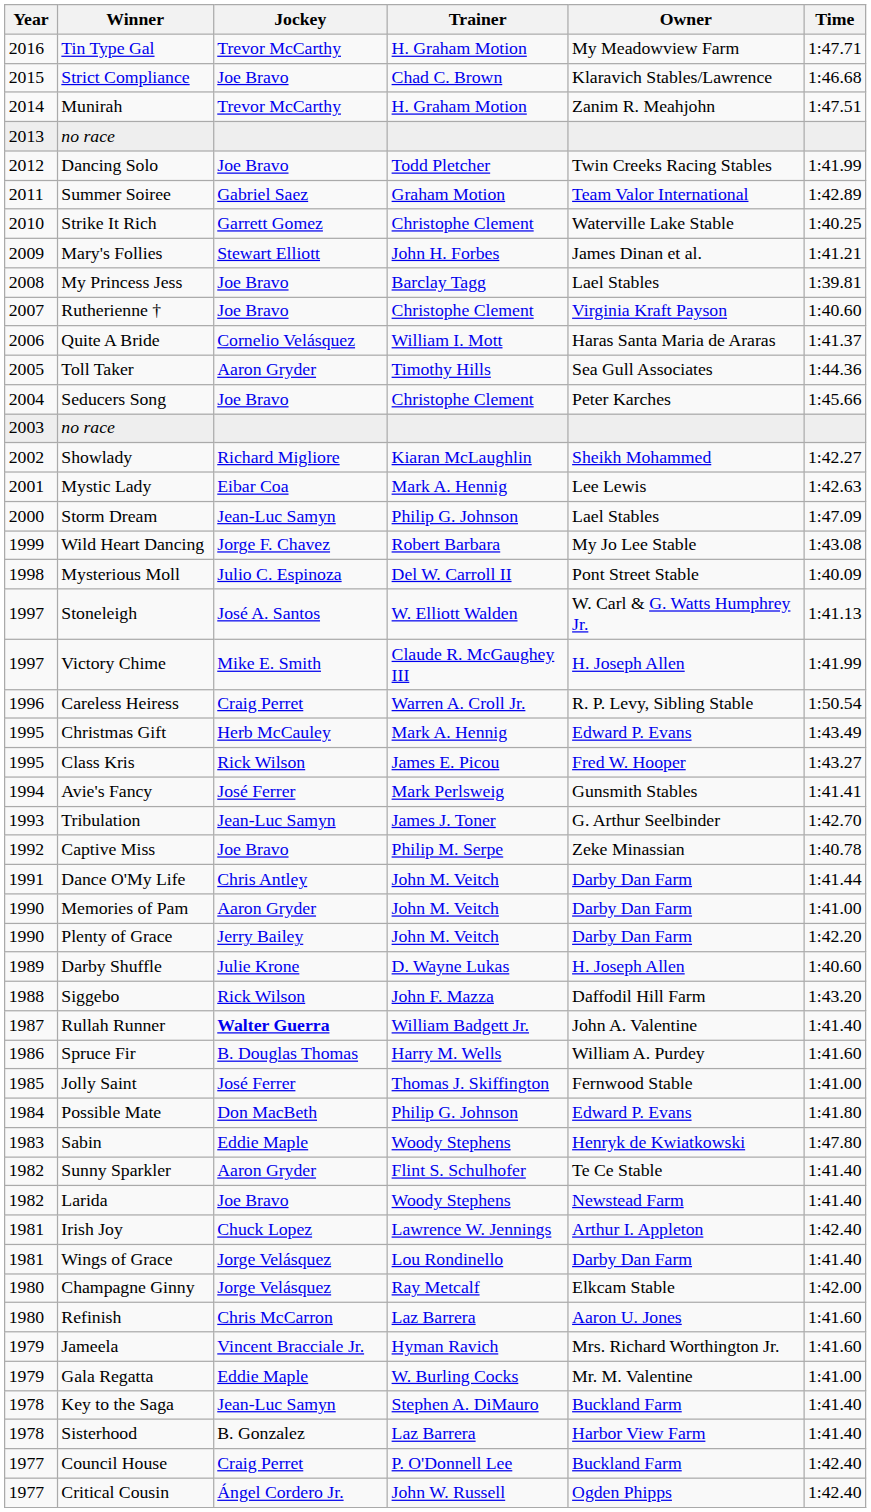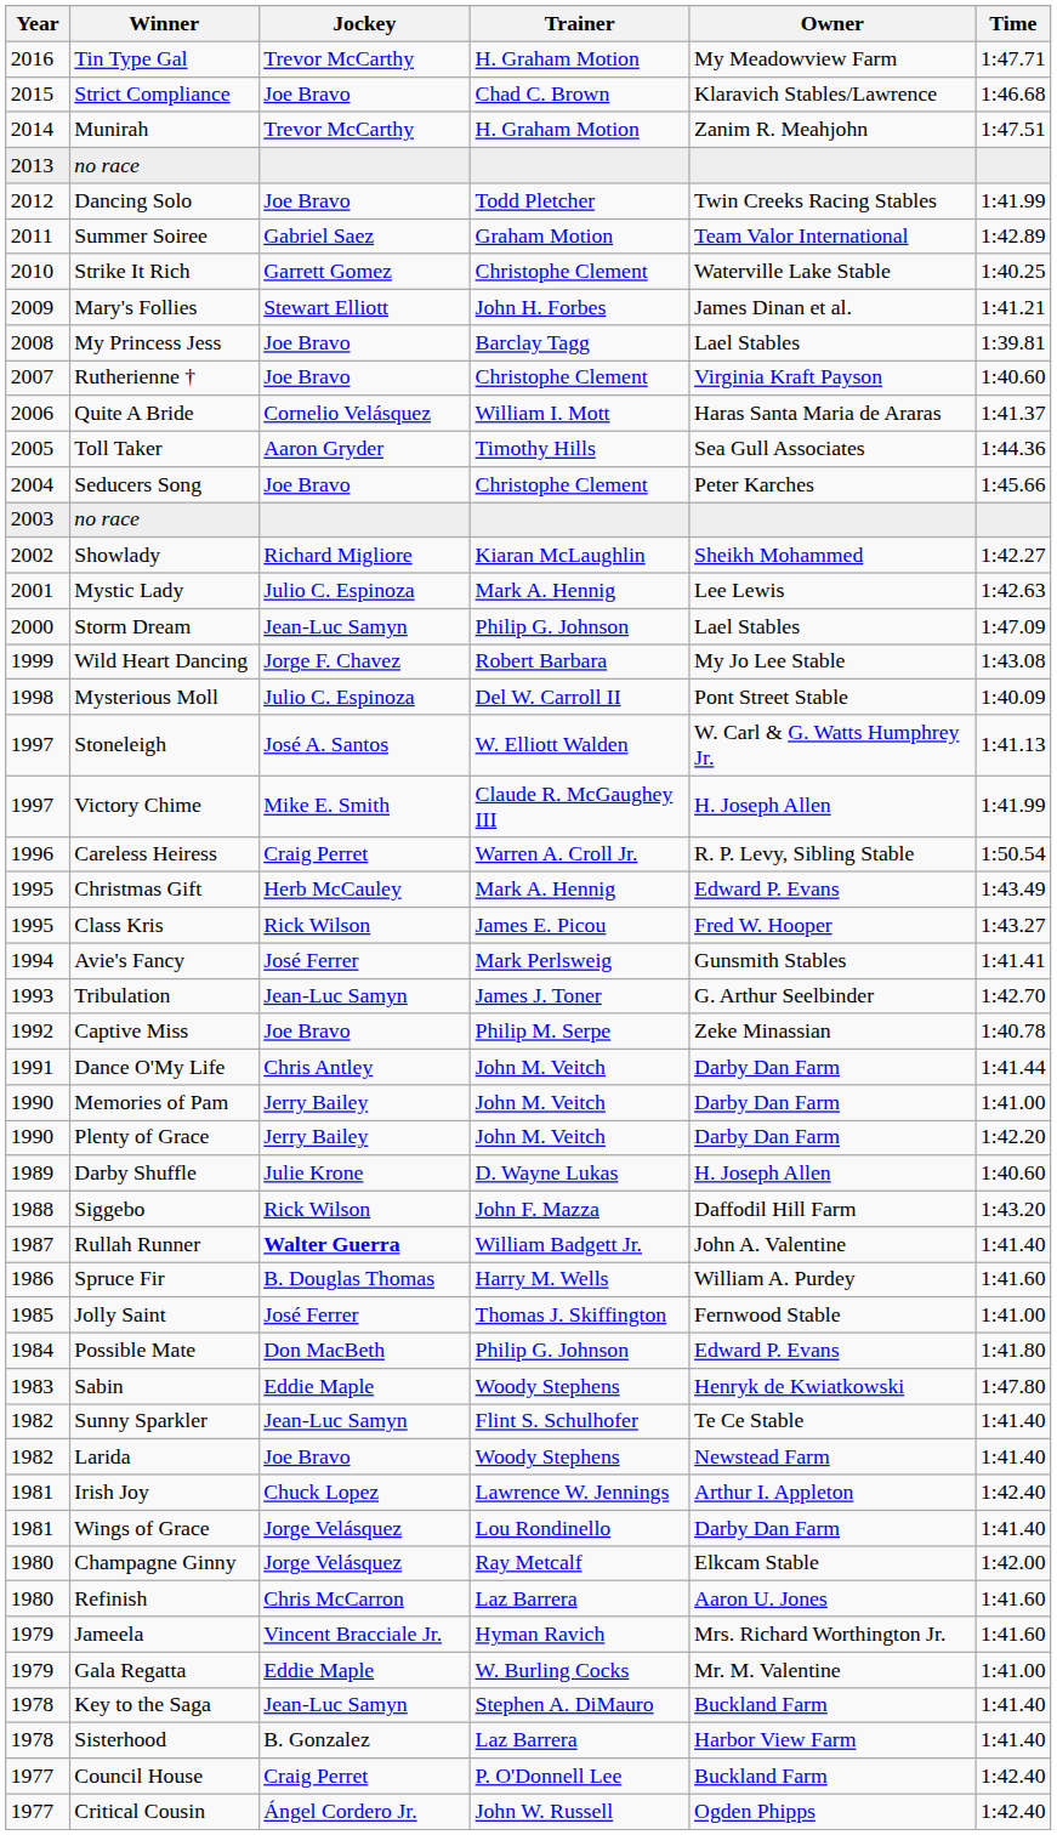Mystic Lady | Jockey: Eibar Coa -> Julio C. Espinoza
Memories of Pam | Jockey: Aaron Gryder -> Jerry Bailey
Sunny Sparkler | Jockey: Aaron Gryder -> Jean-Luc Samyn
